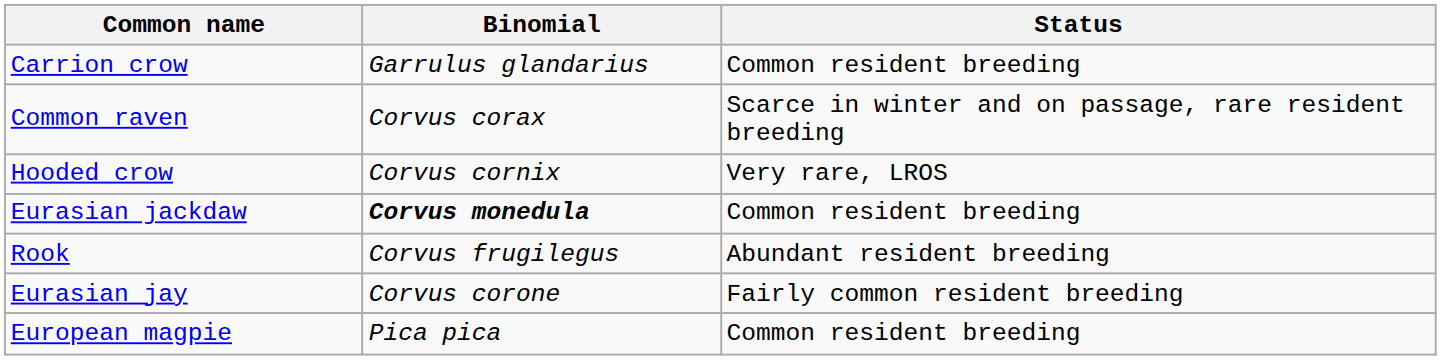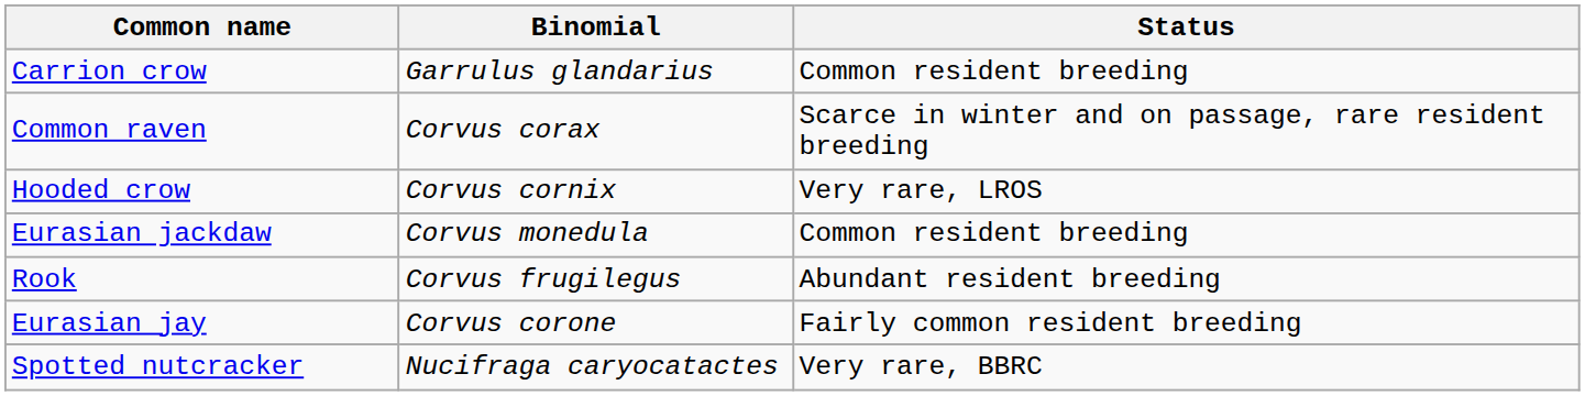Eurasian jackdaw | Binomial: bold -> normal
- row: European magpie | Pica pica | Common resident breeding
+ row: Spotted nutcracker | Nucifraga caryocatactes | Very rare, BBRC
